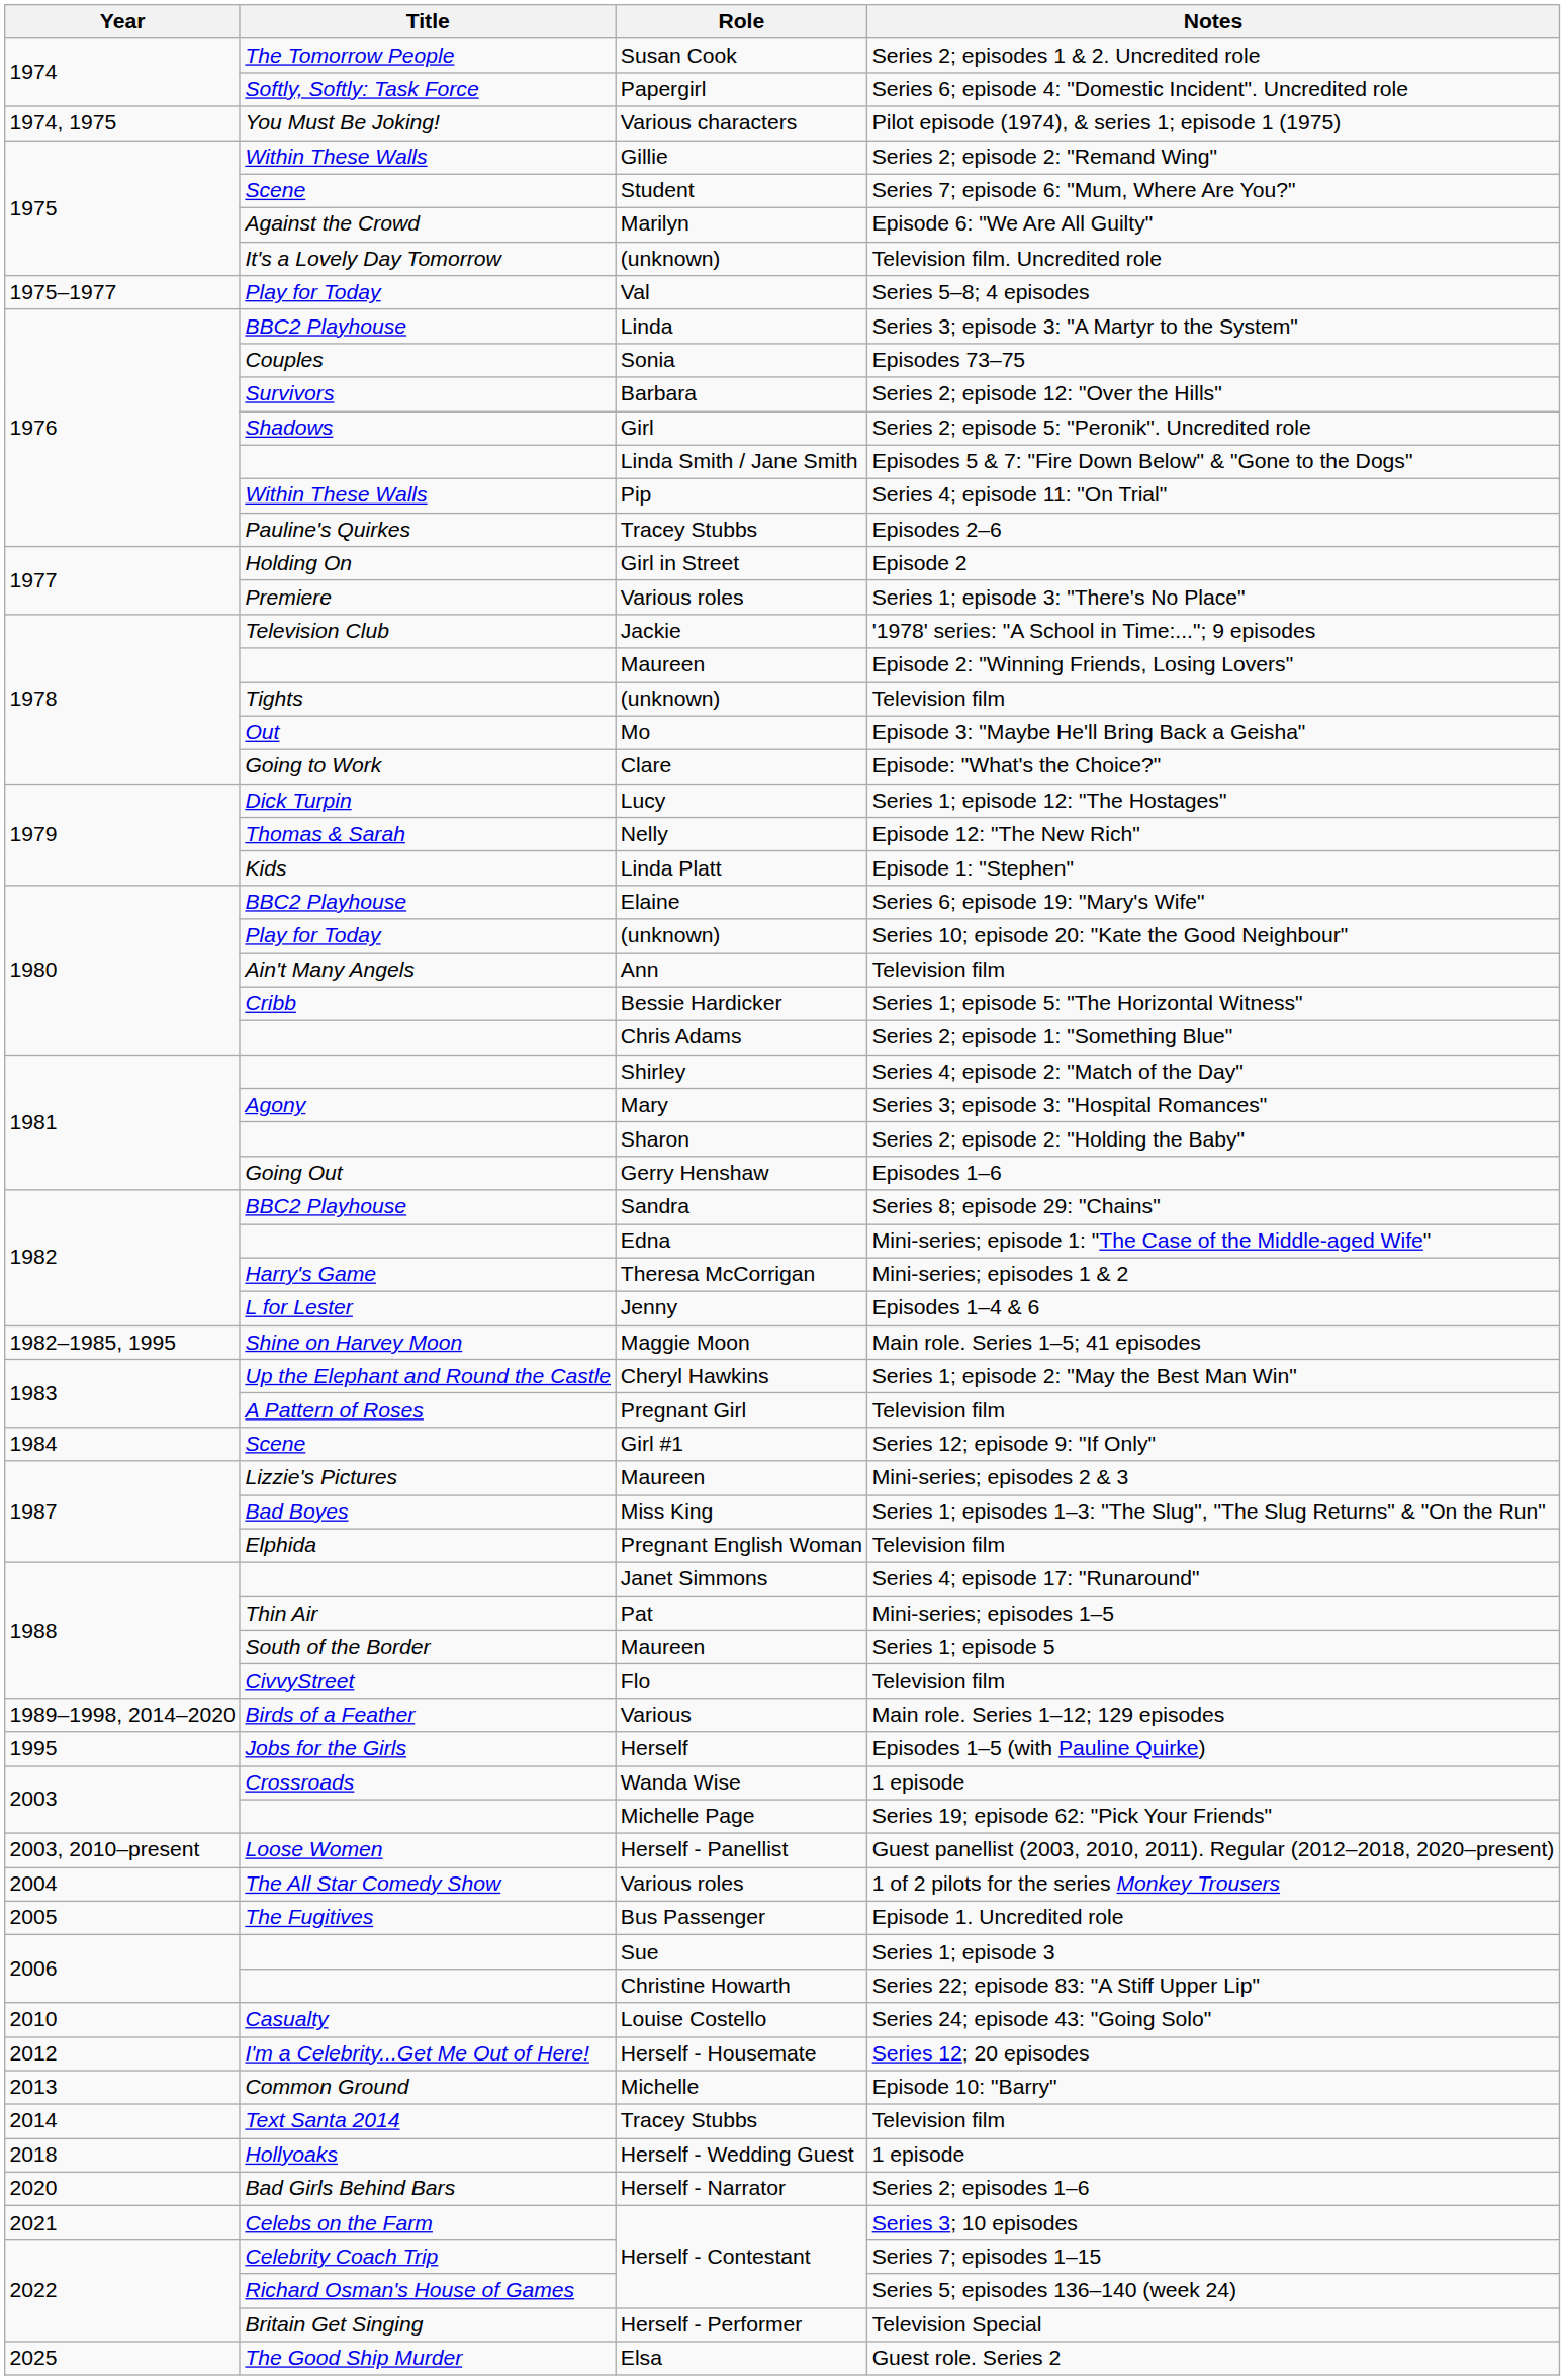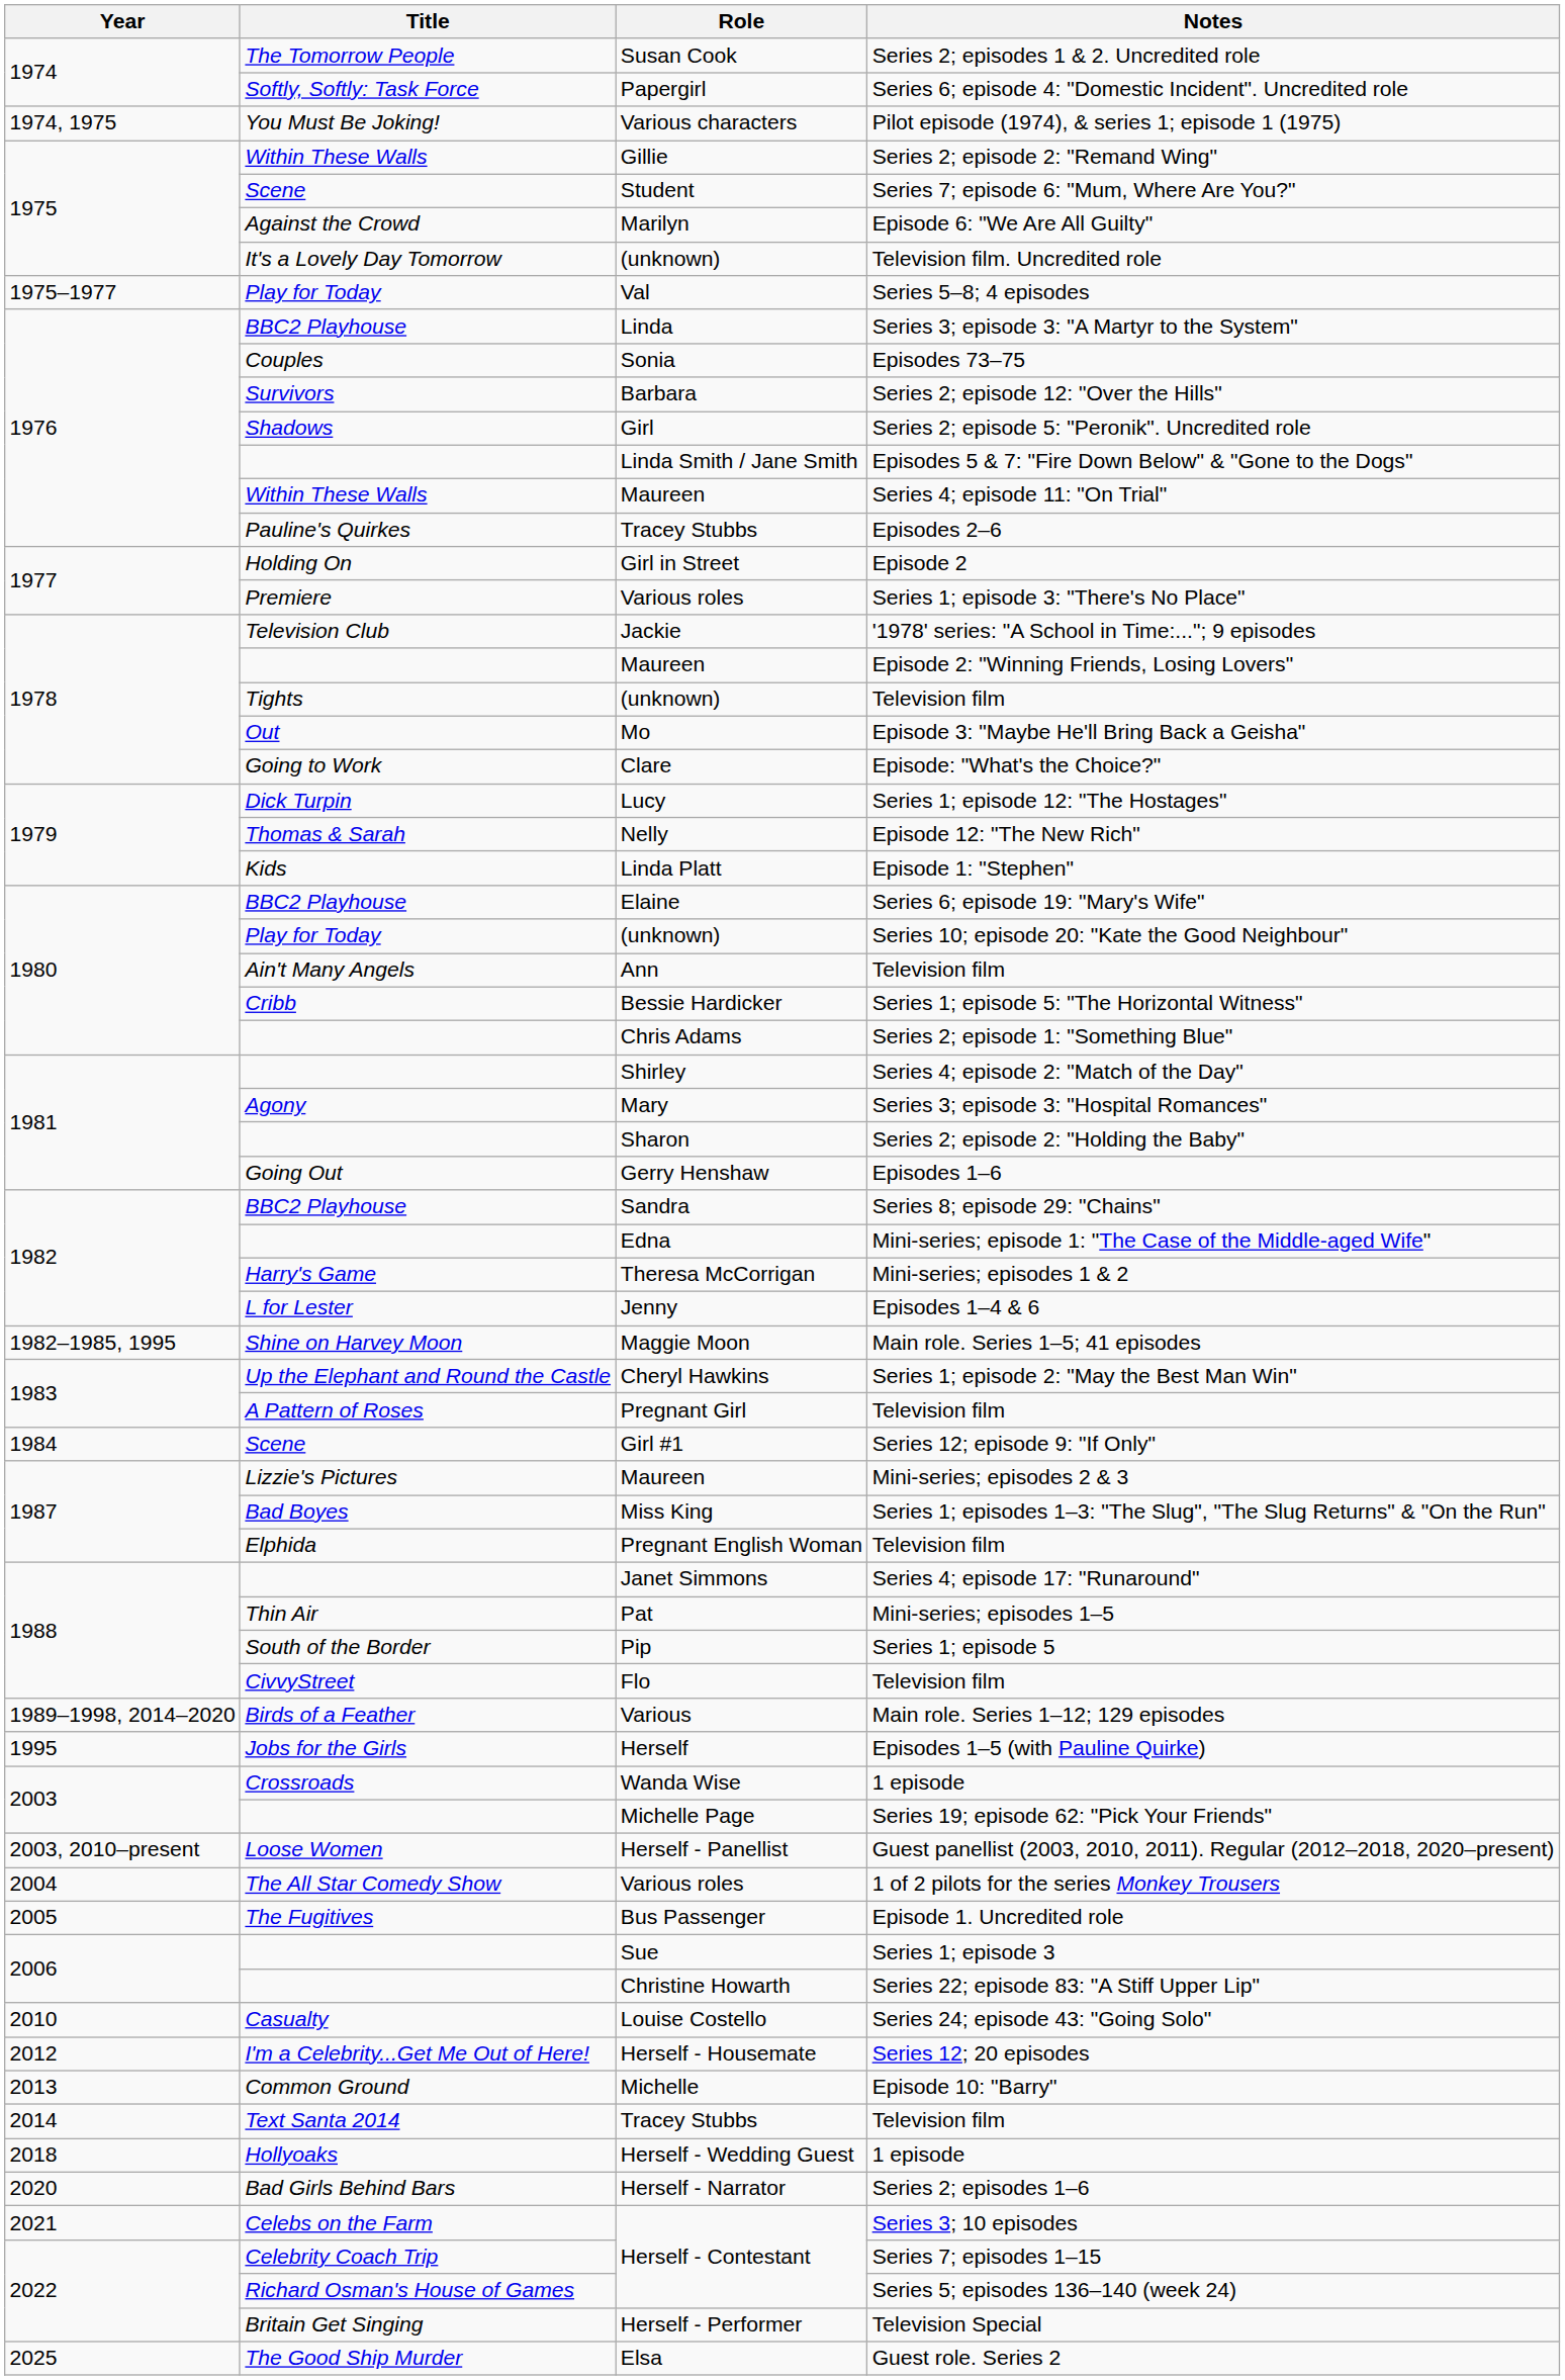Series 4; episode 11: "On Trial" | Role: Pip -> Maureen
Series 1; episode 5 | Role: Maureen -> Pip
